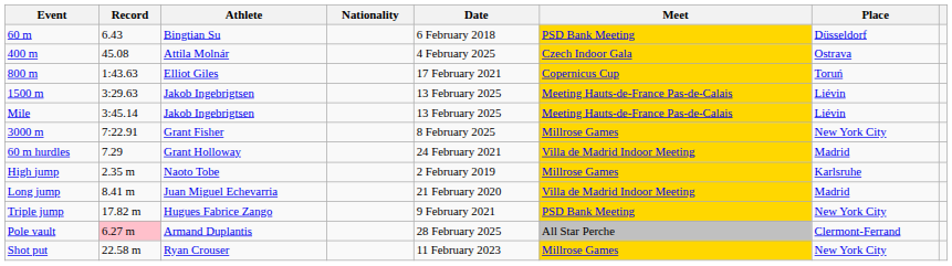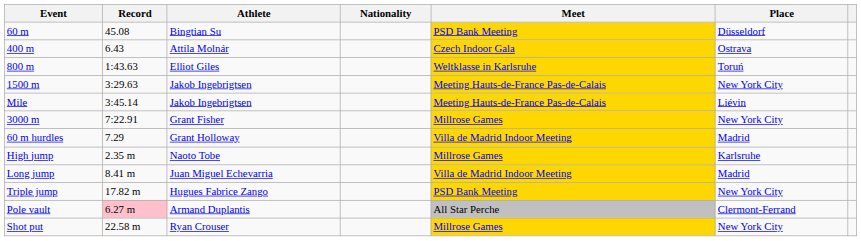- column: Date | 6 February 2018 | 4 February 2025 | 17 February 2021 | 13 February 2025 | 13 February 2025 | 8 February 2025 | 24 February 2021 | 2 February 2019 | 21 February 2020 | 9 February 2021 | 28 February 2025 | 11 February 2023
60 m | Record: 6.43 -> 45.08
400 m | Record: 45.08 -> 6.43
800 m | Meet: Copernicus Cup -> Weltklasse in Karlsruhe
1500 m | Place: Liévin -> New York City
